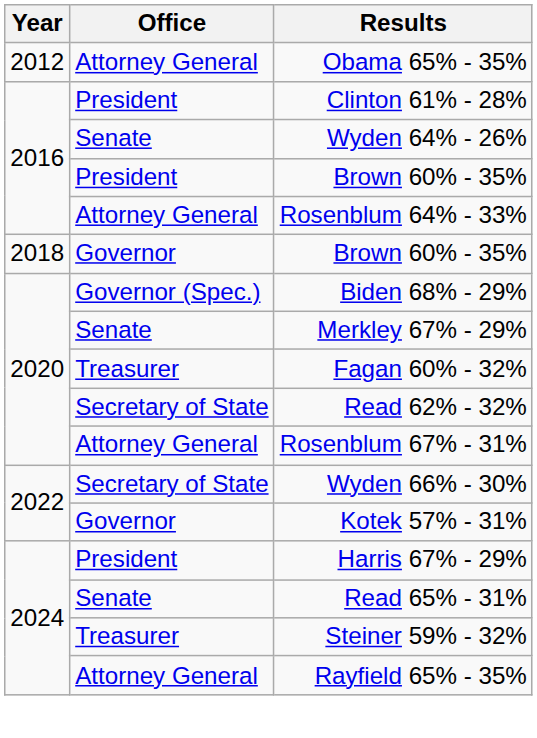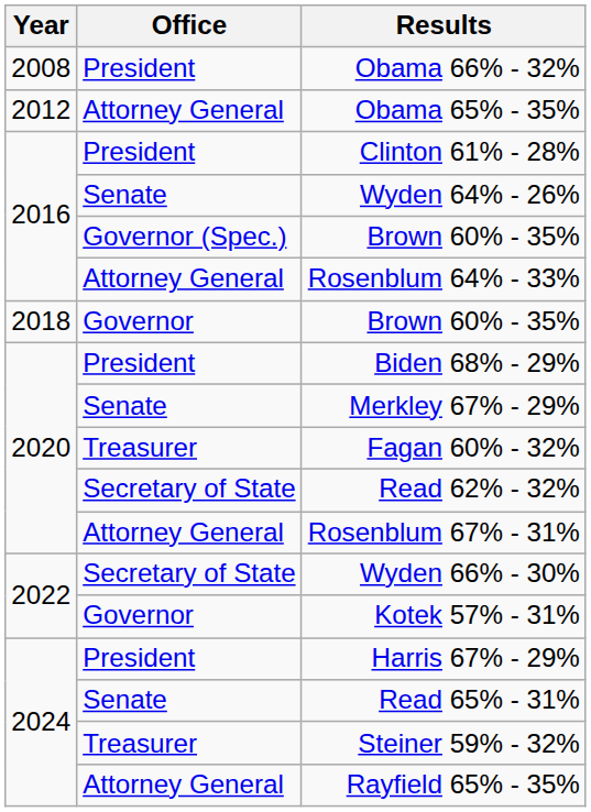+ row: 2008 | President | Obama 66% - 32%
2016 / Brown 60% - 35% | Office: President -> Governor (Spec.)
Biden 68% - 29% | Office: Governor (Spec.) -> President
